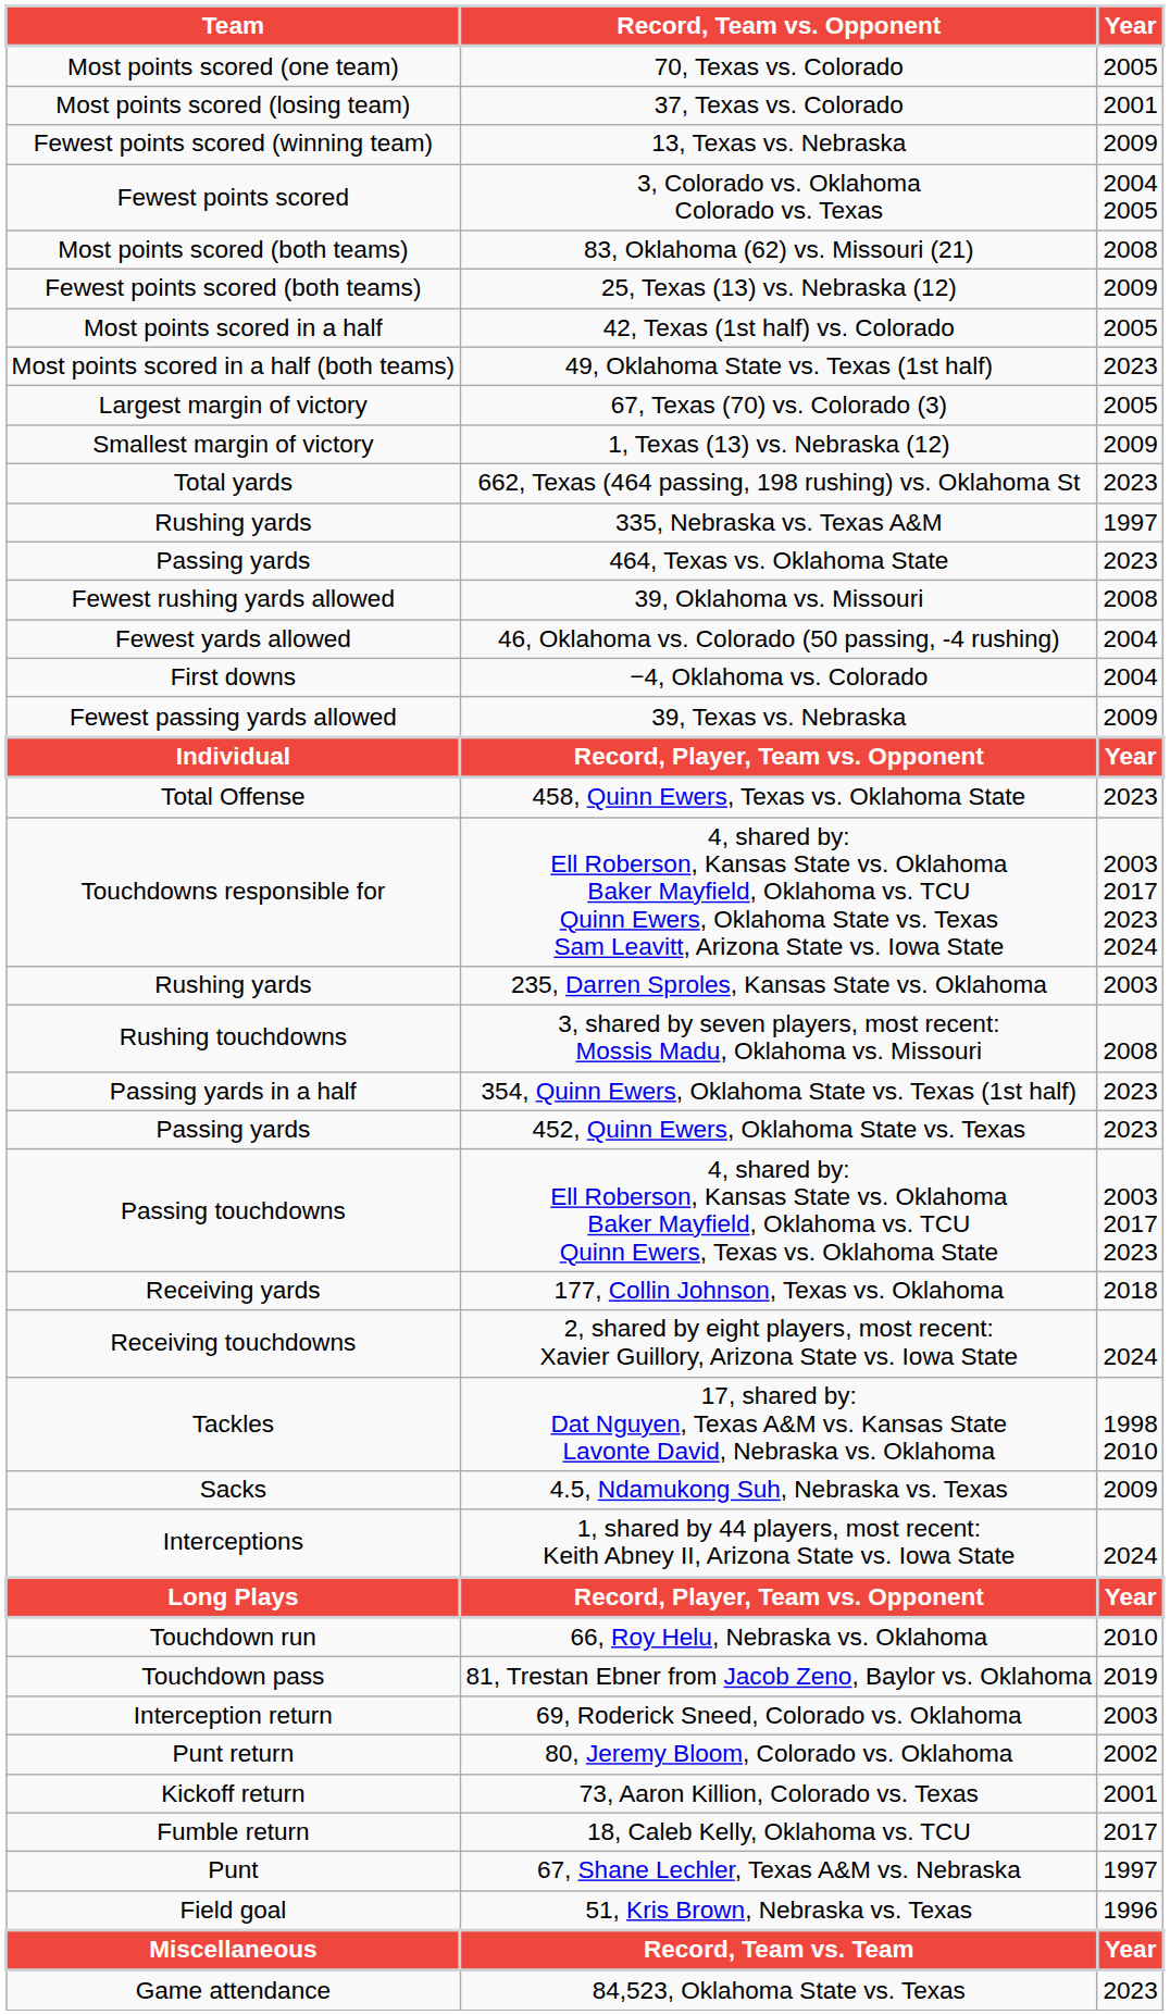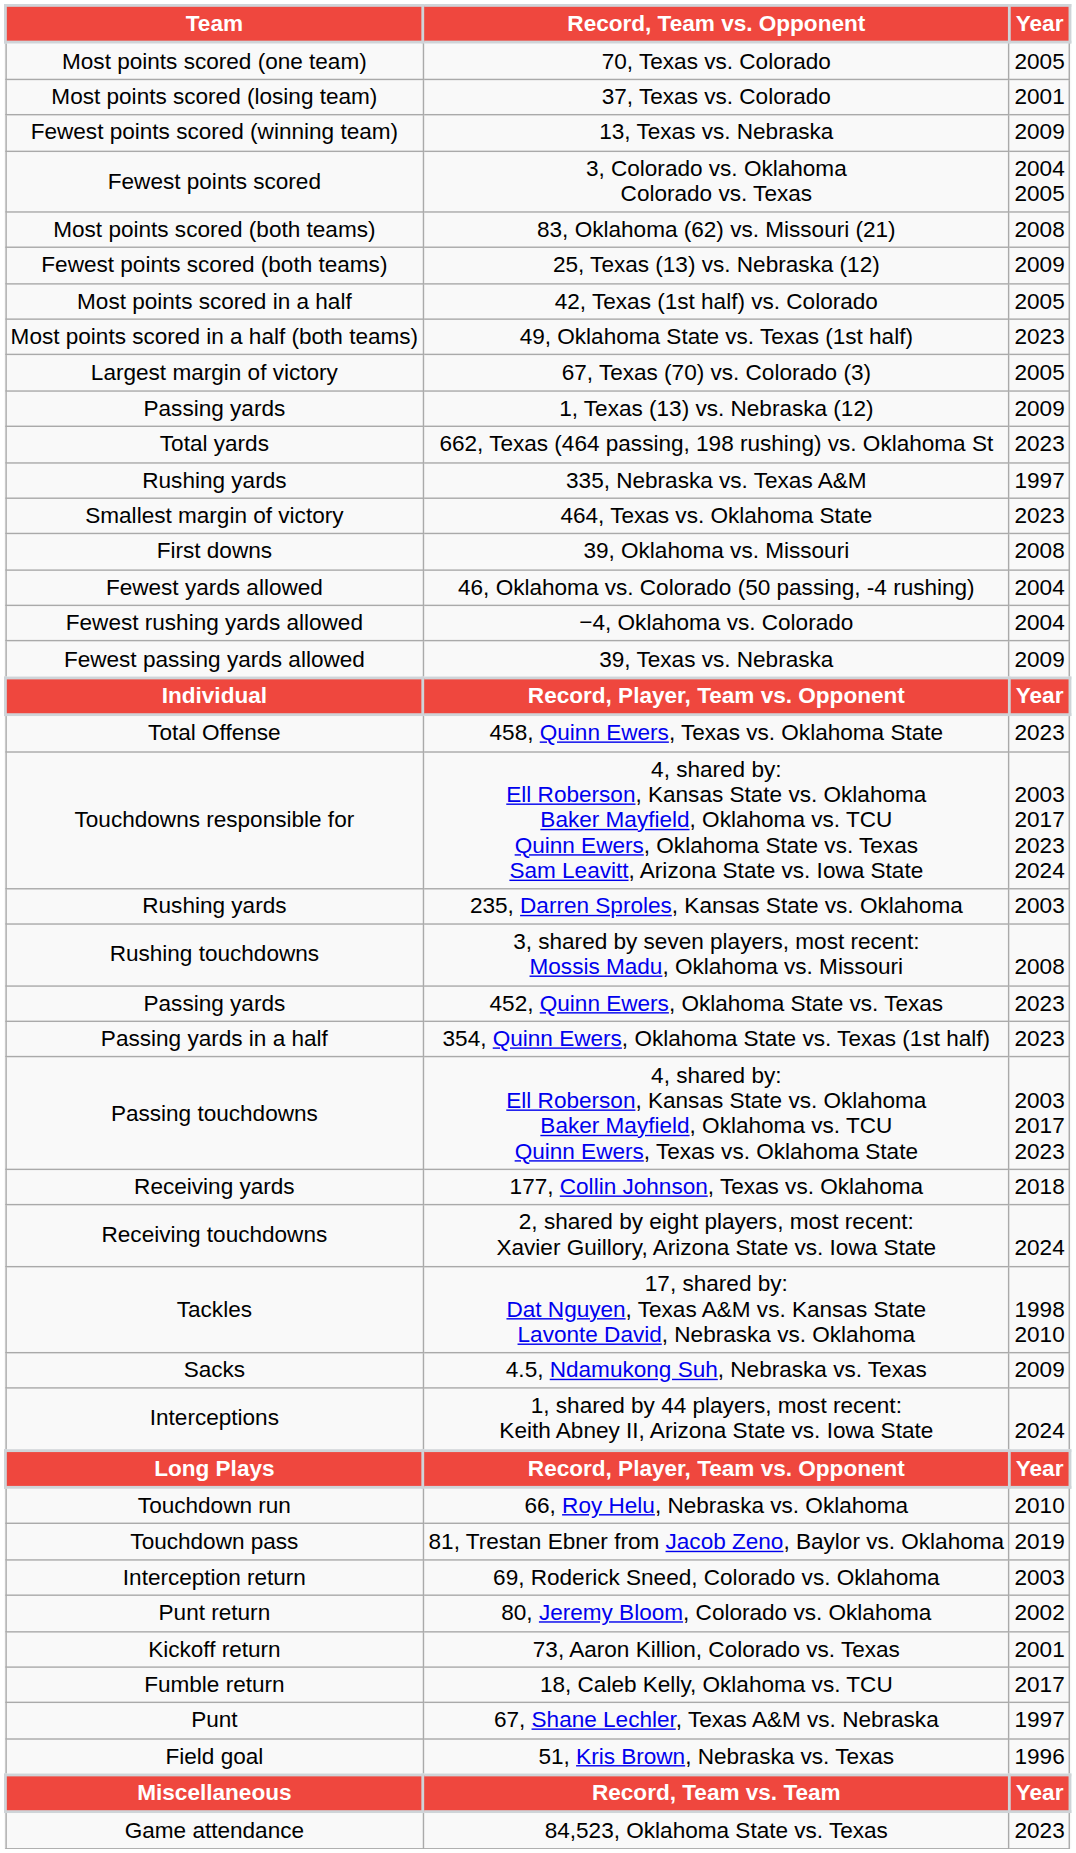1, Texas (13) vs. Nebraska (12) | Team: Smallest margin of victory -> Passing yards
464, Texas vs. Oklahoma State | Team: Passing yards -> Smallest margin of victory
39, Oklahoma vs. Missouri | Team: Fewest rushing yards allowed -> First downs
−4, Oklahoma vs. Colorado | Team: First downs -> Fewest rushing yards allowed
rows swapped: 452, Quinn Ewers, Oklahoma State vs. Texas <-> 354, Quinn Ewers, Oklahoma State vs. Texas (1st half)
